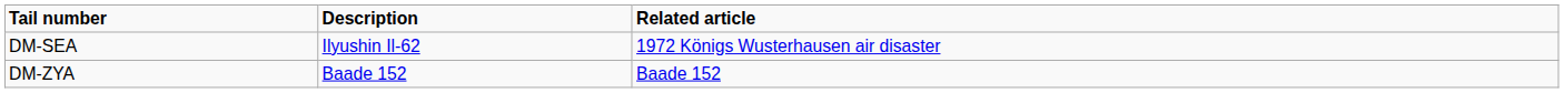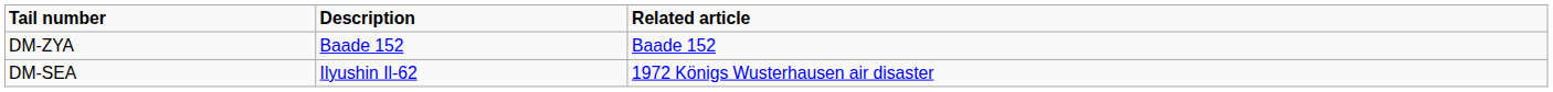rows swapped: DM-SEA <-> DM-ZYA
